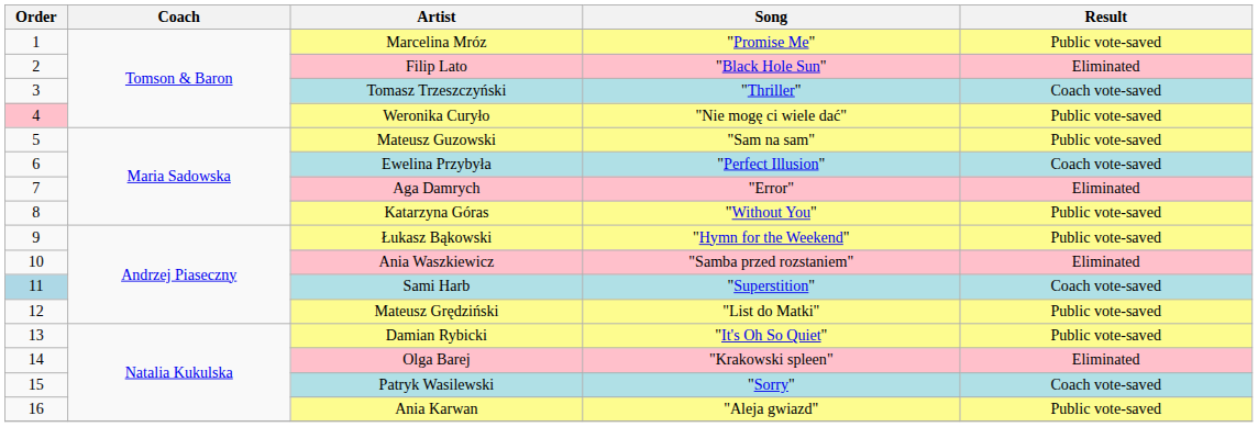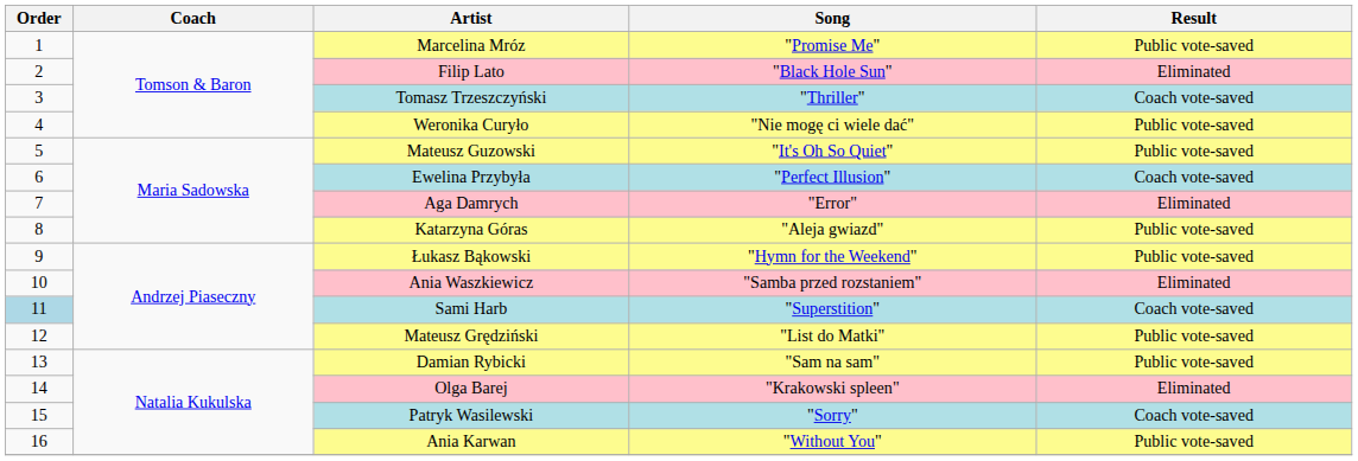Weronika Curyło | Order: pink background -> no background
Mateusz Guzowski | Song: "Sam na sam" -> "It's Oh So Quiet"
Katarzyna Góras | Song: "Without You" -> "Aleja gwiazd"
Damian Rybicki | Song: "It's Oh So Quiet" -> "Sam na sam"
Ania Karwan | Song: "Aleja gwiazd" -> "Without You"
